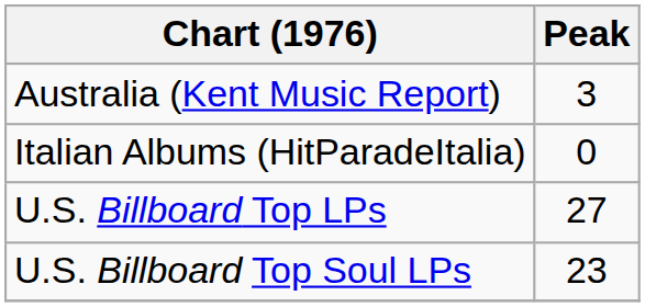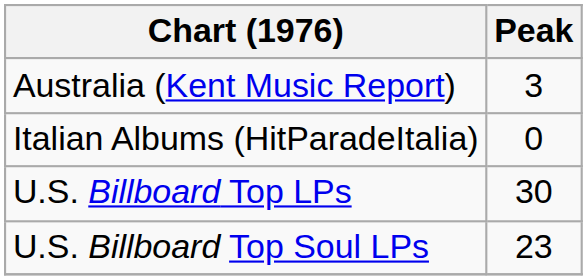U.S. Billboard Top LPs | Peak: 27 -> 30
